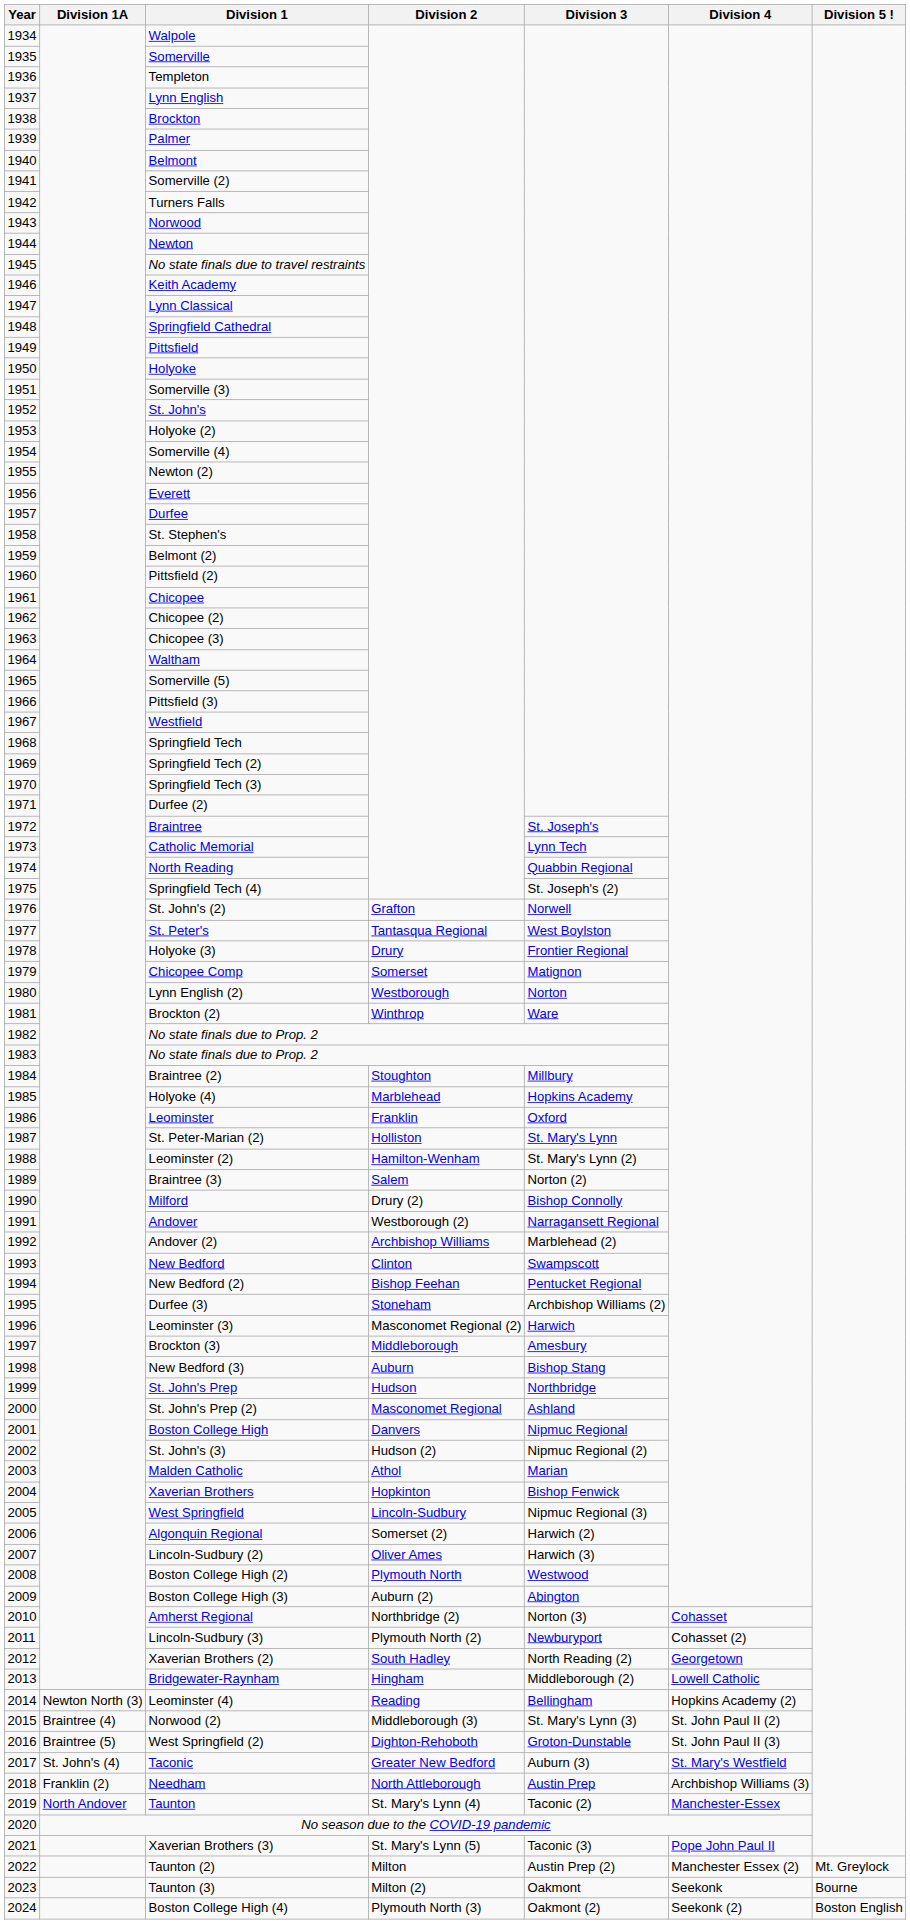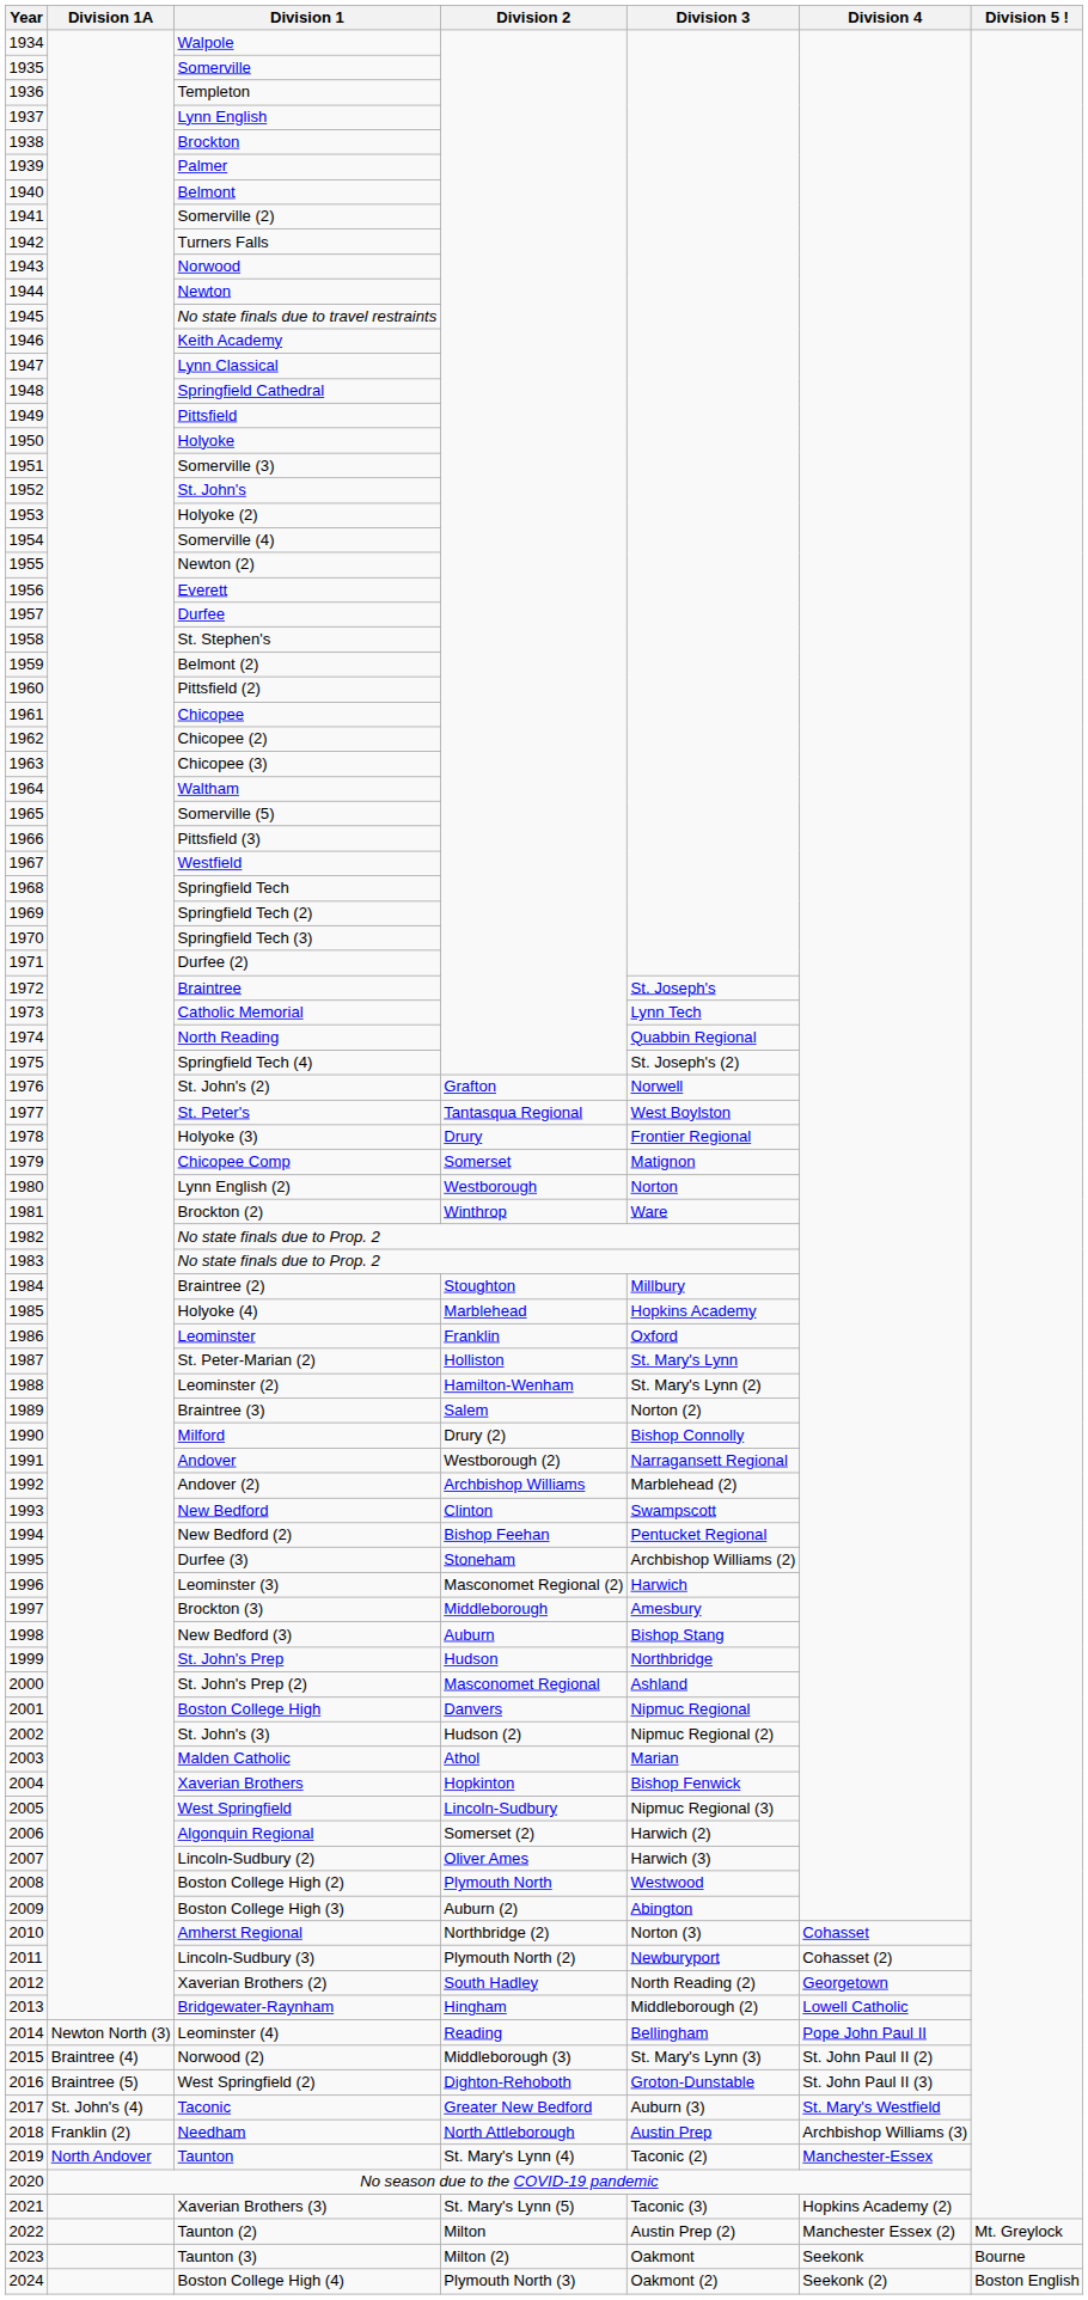Leominster (4) | Division 4: Hopkins Academy (2) -> Pope John Paul II
Xaverian Brothers (3) | Division 4: Pope John Paul II -> Hopkins Academy (2)
